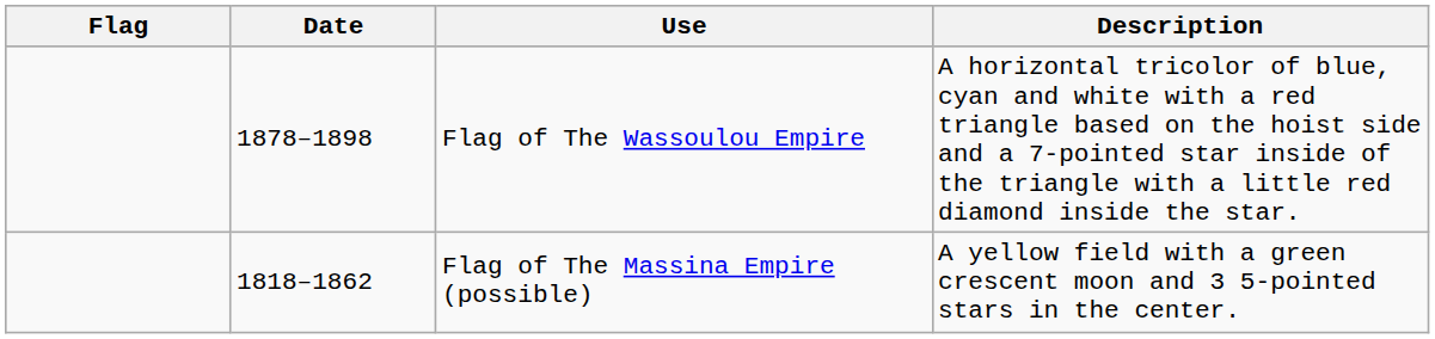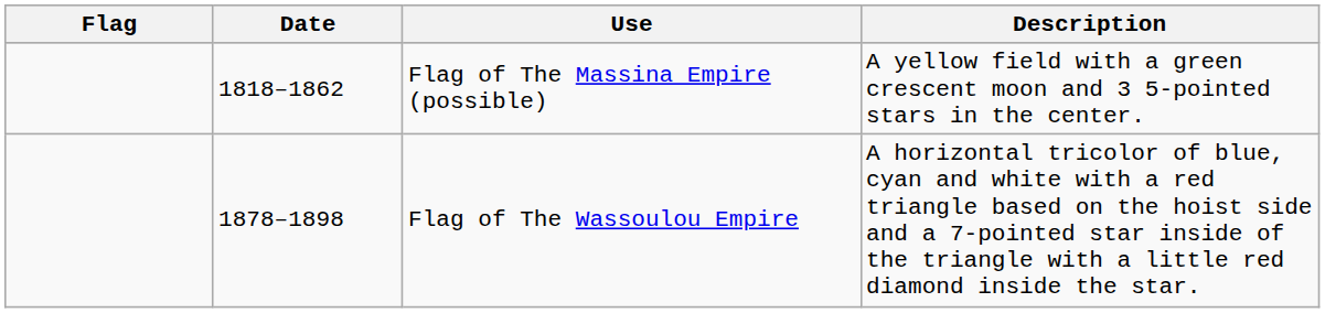rows swapped: Flag of The Massina Empire (possible) <-> Flag of The Wassoulou Empire
